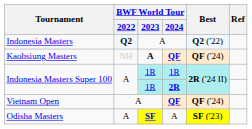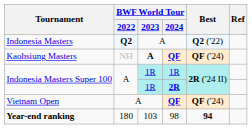Kaohsiung Masters | BWF World Tour / 2022: normal -> bold
- row: Odisha Masters | A | SF | A | SF ('23)
+ row: Year-end ranking | 180 | 103 | 98 | 94
